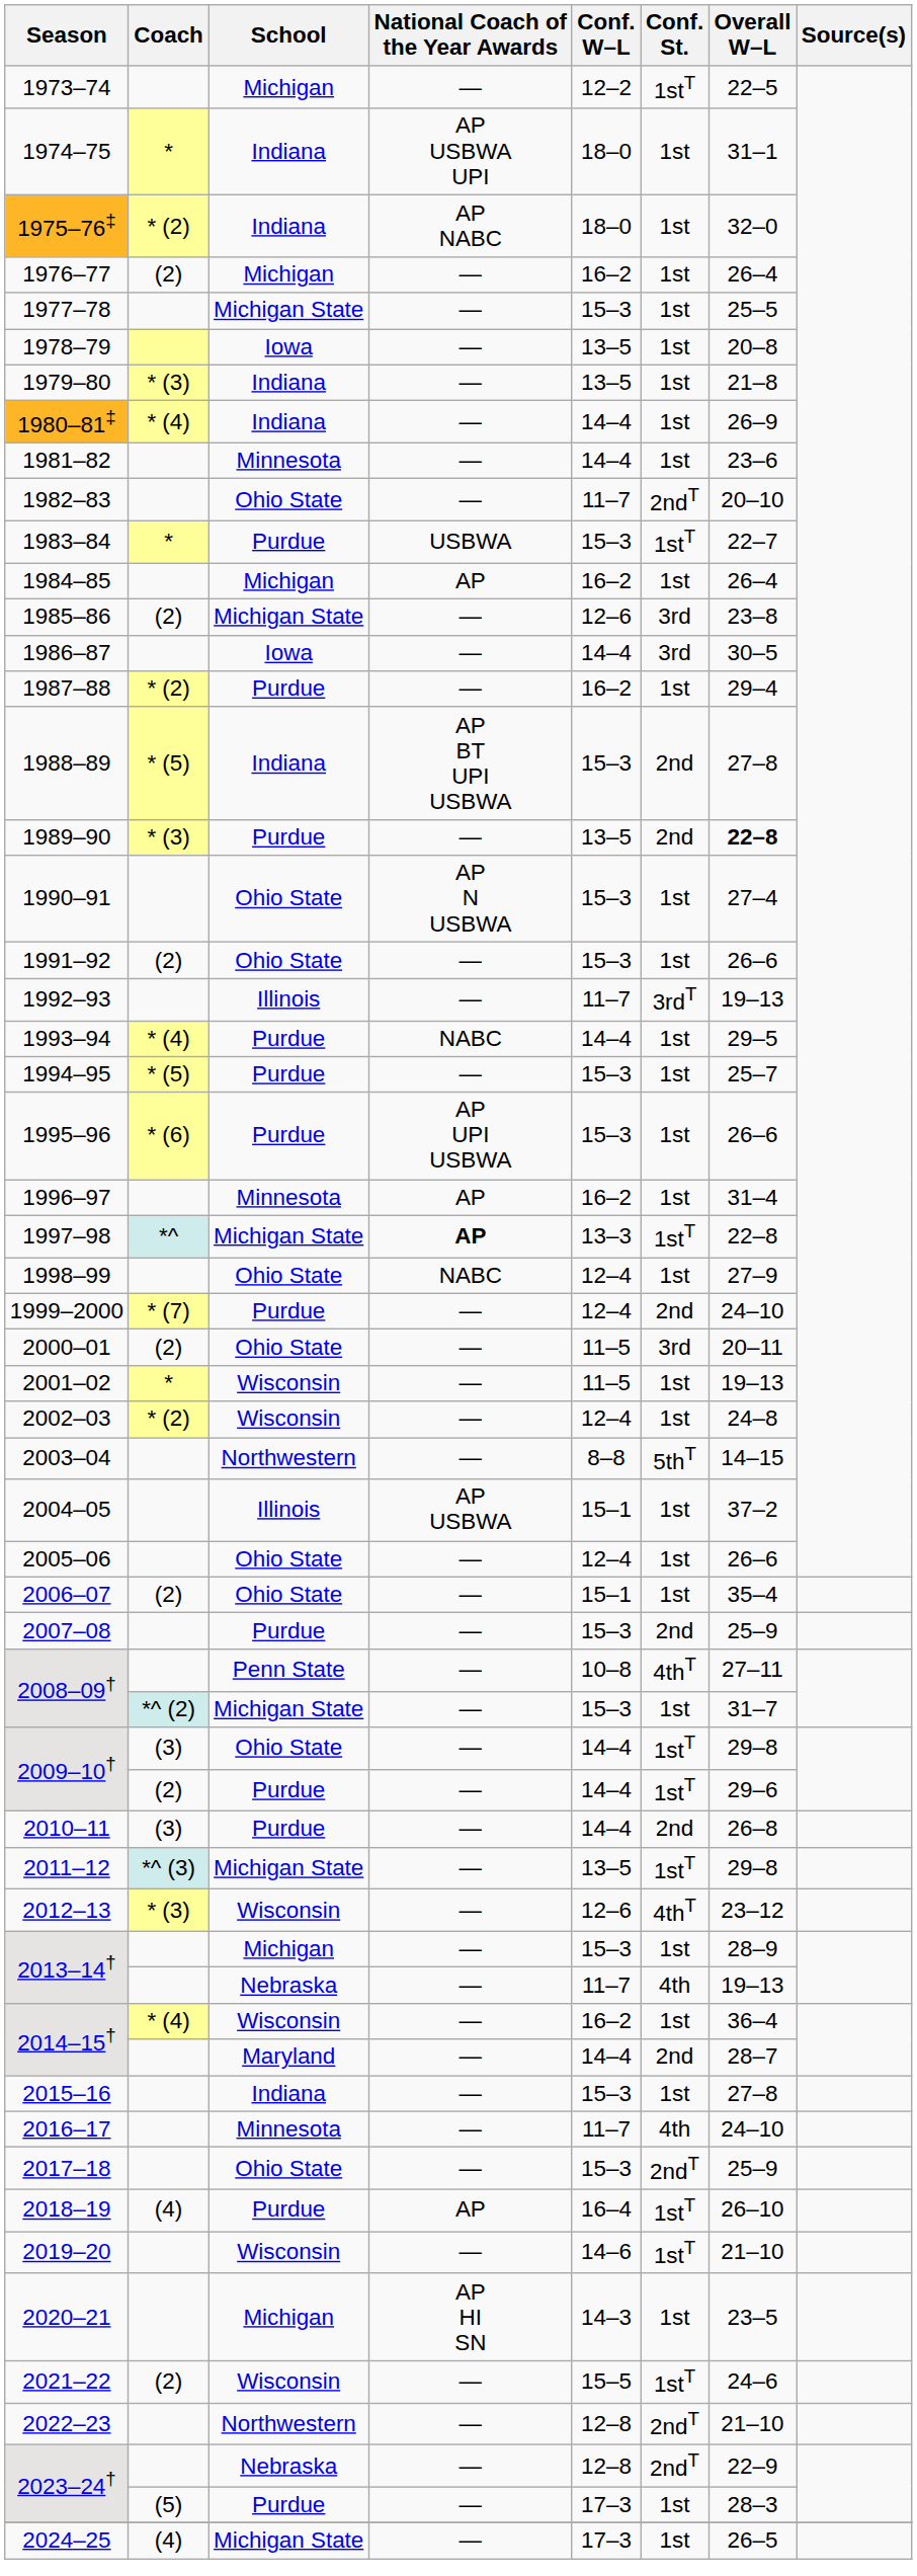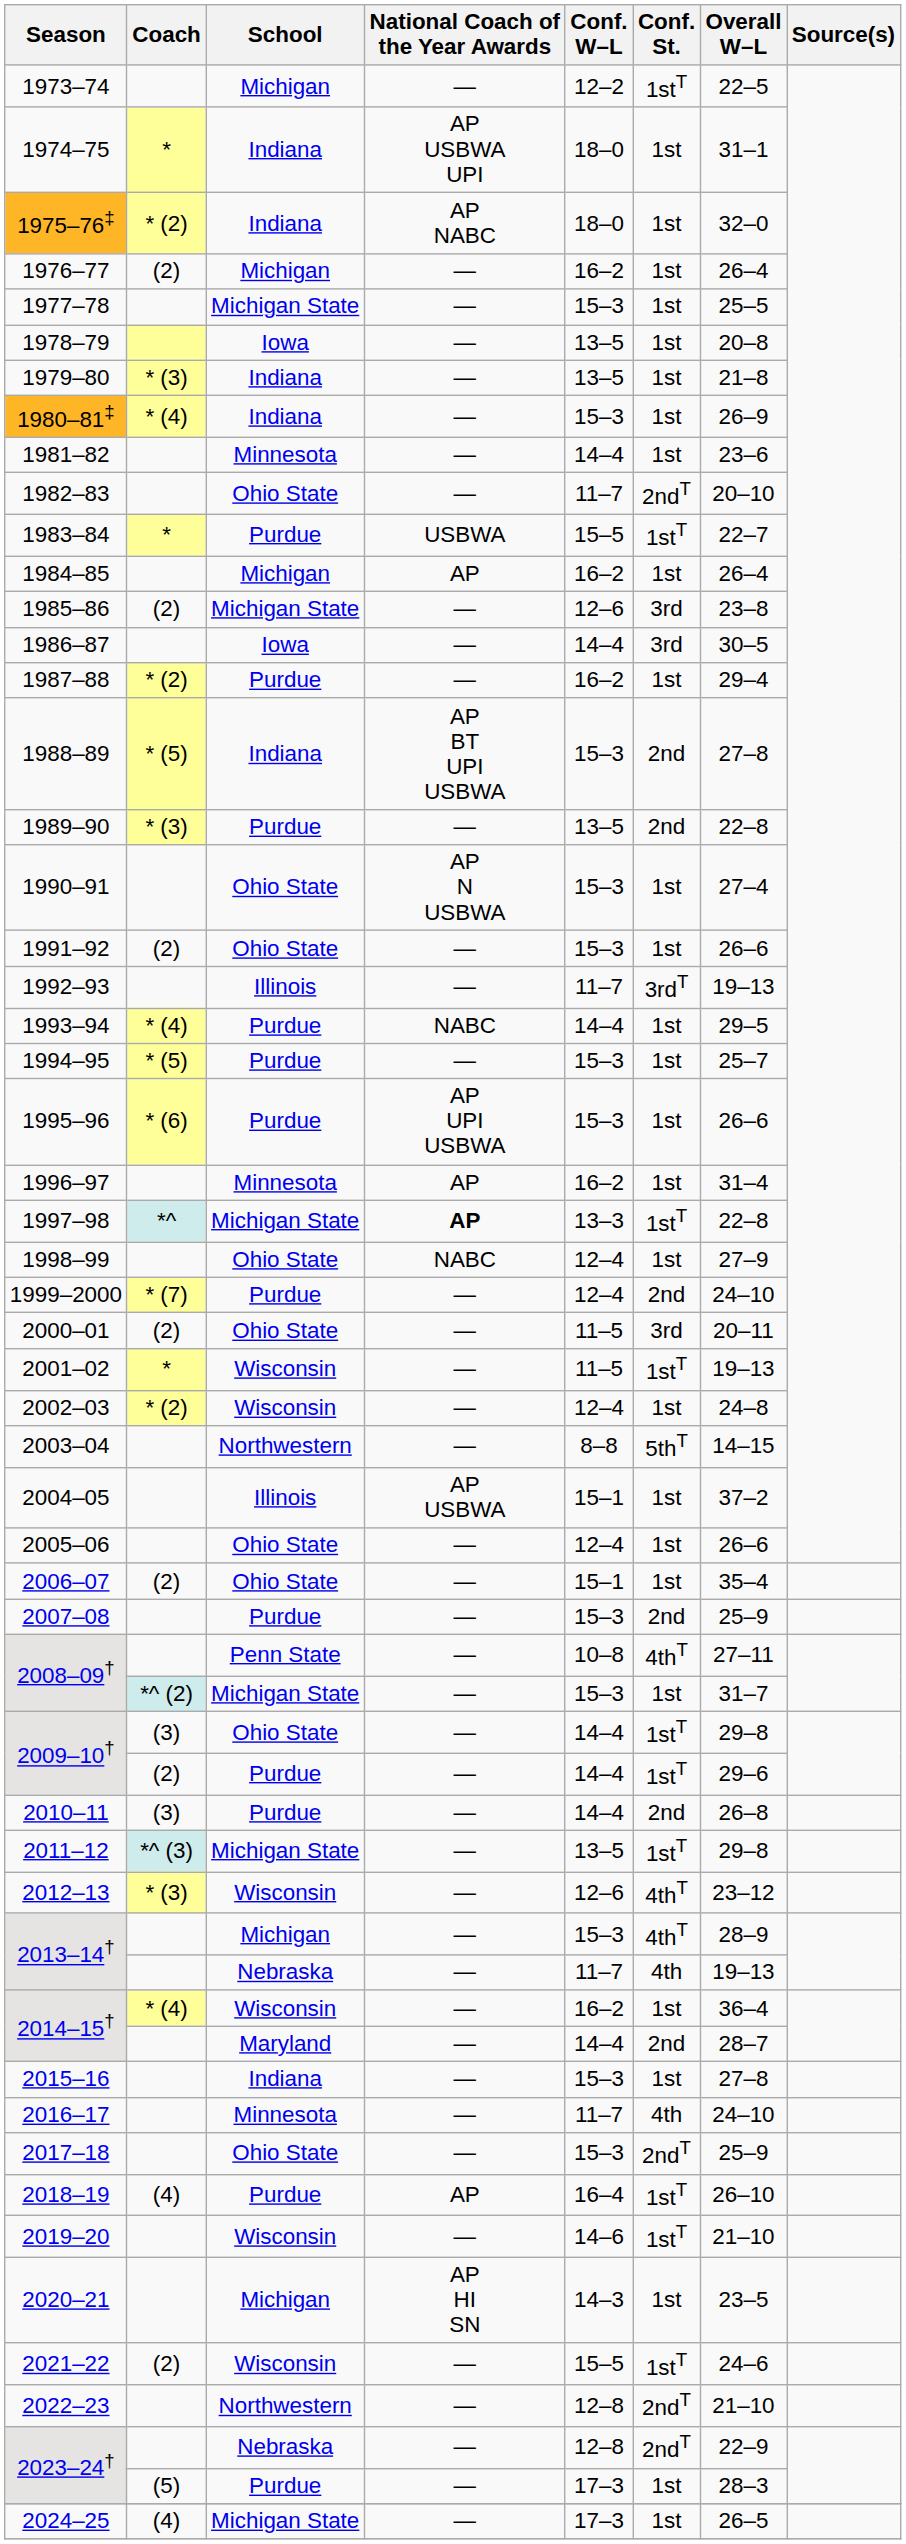1980–81‡ | Conf. W–L: 14–4 -> 15–3
1983–84 | Conf. W–L: 15–3 -> 15–5
1989–90 | Overall W–L: bold -> normal
2001–02 | Conf. St.: 1st -> 1stT
2013–14† / Michigan | Conf. St.: 1st -> 4thT
